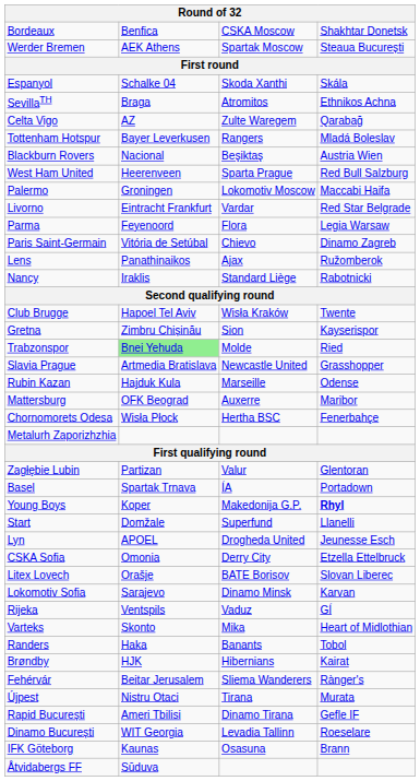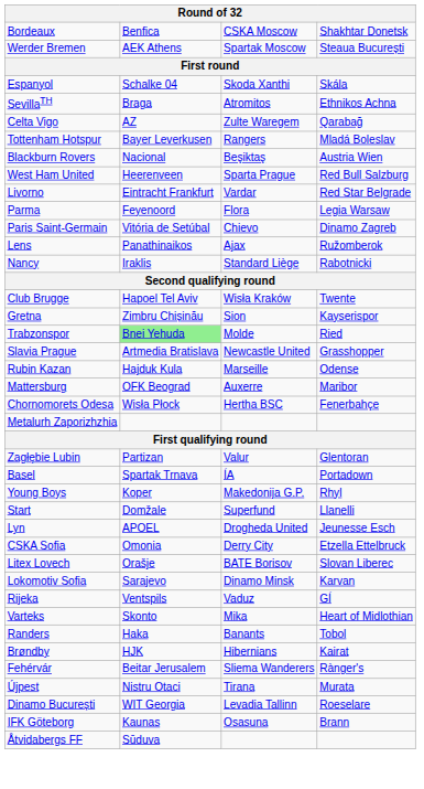- row: Palermo | Groningen | Lokomotiv Moscow | Maccabi Haifa
Young Boys | column 4: bold -> normal
- row: Rapid București | Ameri Tbilisi | Dinamo Tirana | Gefle IF
